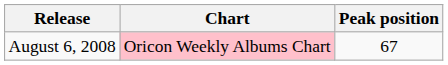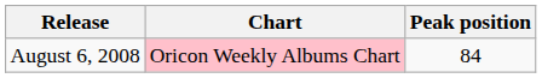August 6, 2008 | Peak position: 67 -> 84
